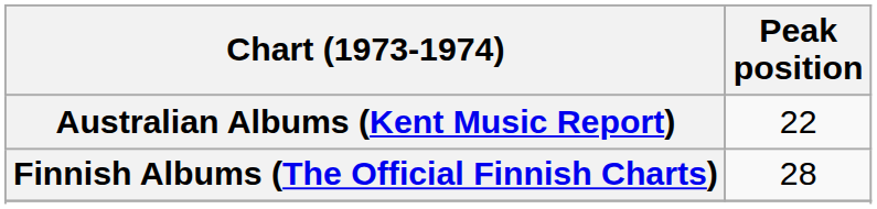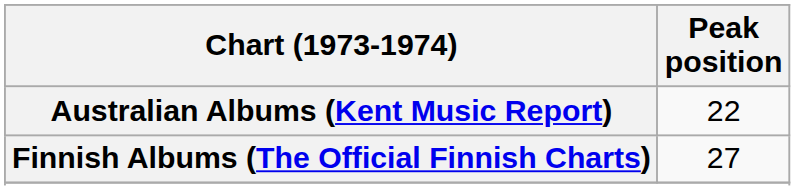Finnish Albums (The Official Finnish Charts) | Peak position: 28 -> 27
